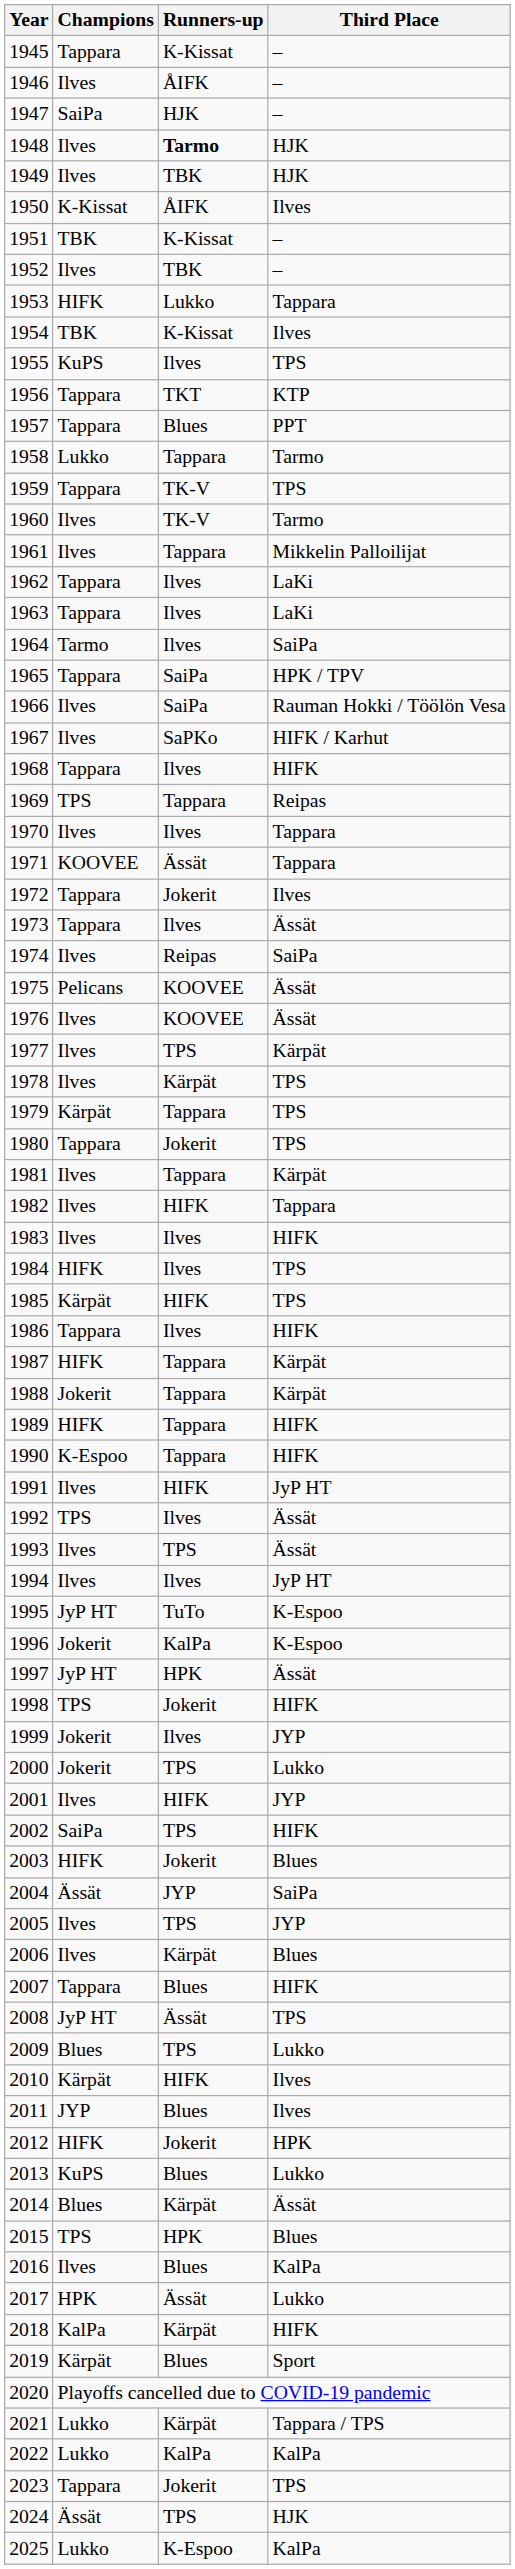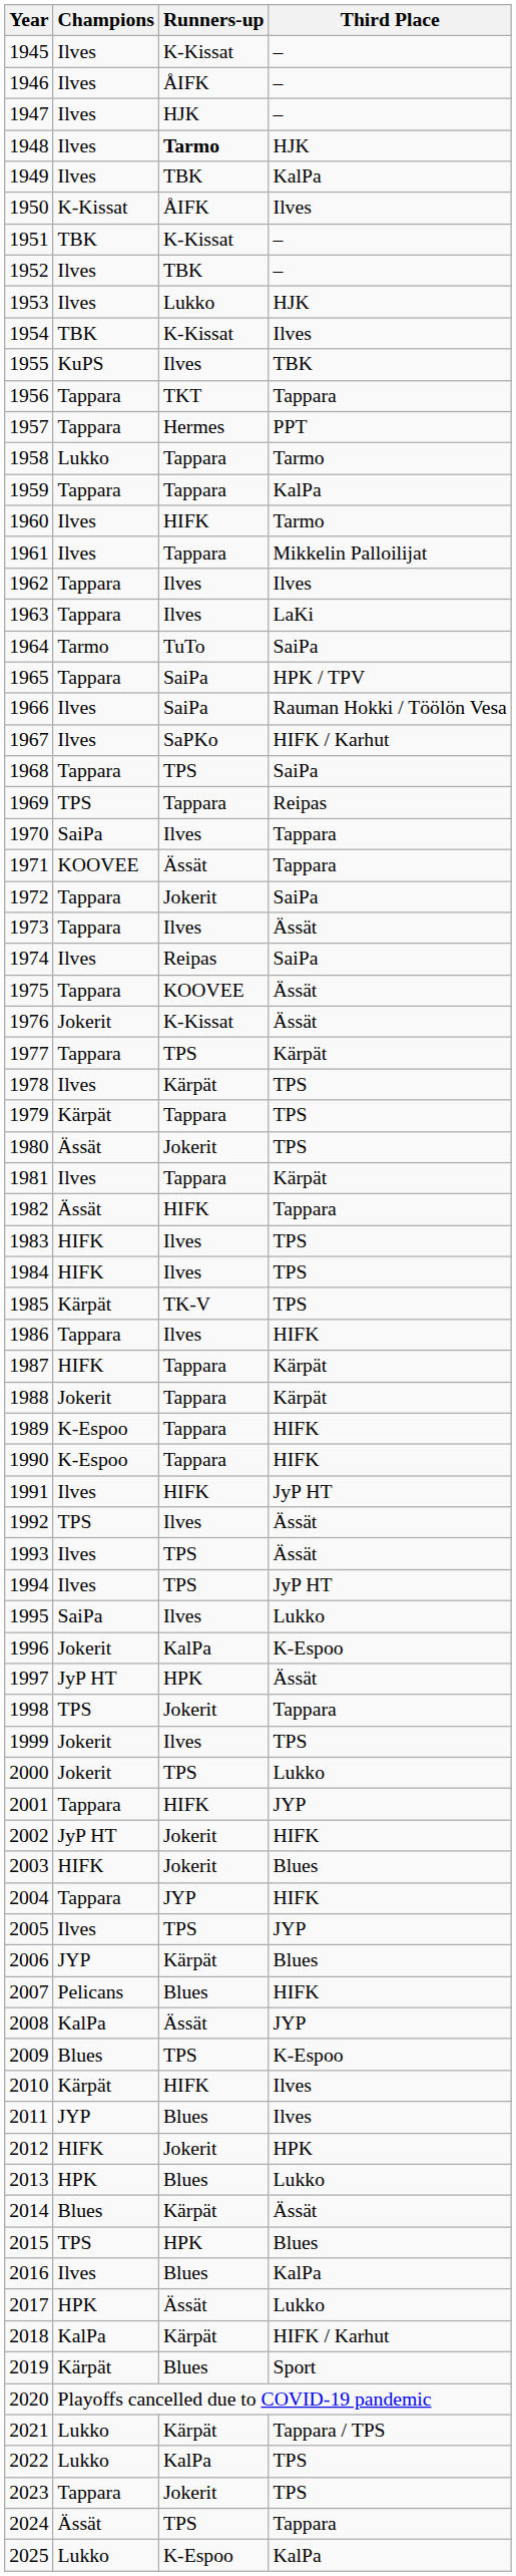1945 | Champions: Tappara -> Ilves
1947 | Champions: SaiPa -> Ilves
1949 | Third Place: HJK -> KalPa
1953 | Champions: HIFK -> Ilves
1953 | Third Place: Tappara -> HJK
1955 | Third Place: TPS -> TBK
1956 | Third Place: KTP -> Tappara
1957 | Runners-up: Blues -> Hermes
1959 | Runners-up: TK-V -> Tappara
1959 | Third Place: TPS -> KalPa
1960 | Runners-up: TK-V -> HIFK
1962 | Third Place: LaKi -> Ilves
1964 | Runners-up: Ilves -> TuTo
1968 | Runners-up: Ilves -> TPS
1968 | Third Place: HIFK -> SaiPa
1970 | Champions: Ilves -> SaiPa
1972 | Third Place: Ilves -> SaiPa
1975 | Champions: Pelicans -> Tappara
1976 | Champions: Ilves -> Jokerit
1976 | Runners-up: KOOVEE -> K-Kissat
1977 | Champions: Ilves -> Tappara
1980 | Champions: Tappara -> Ässät
1982 | Champions: Ilves -> Ässät
1983 | Champions: Ilves -> HIFK
1983 | Third Place: HIFK -> TPS
1985 | Runners-up: HIFK -> TK-V
1989 | Champions: HIFK -> K-Espoo
1994 | Runners-up: Ilves -> TPS
1995 | Champions: JyP HT -> SaiPa
1995 | Runners-up: TuTo -> Ilves
1995 | Third Place: K-Espoo -> Lukko
1998 | Third Place: HIFK -> Tappara
1999 | Third Place: JYP -> TPS
2001 | Champions: Ilves -> Tappara
2002 | Champions: SaiPa -> JyP HT
2002 | Runners-up: TPS -> Jokerit
2004 | Champions: Ässät -> Tappara
2004 | Third Place: SaiPa -> HIFK
2006 | Champions: Ilves -> JYP
2007 | Champions: Tappara -> Pelicans
2008 | Champions: JyP HT -> KalPa
2008 | Third Place: TPS -> JYP
2009 | Third Place: Lukko -> K-Espoo
2013 | Champions: KuPS -> HPK
2018 | Third Place: HIFK -> HIFK / Karhut
2022 | Third Place: KalPa -> TPS
2024 | Third Place: HJK -> Tappara
